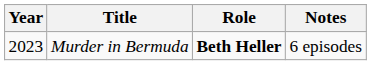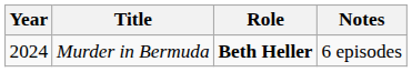Murder in Bermuda | Year: 2023 -> 2024
